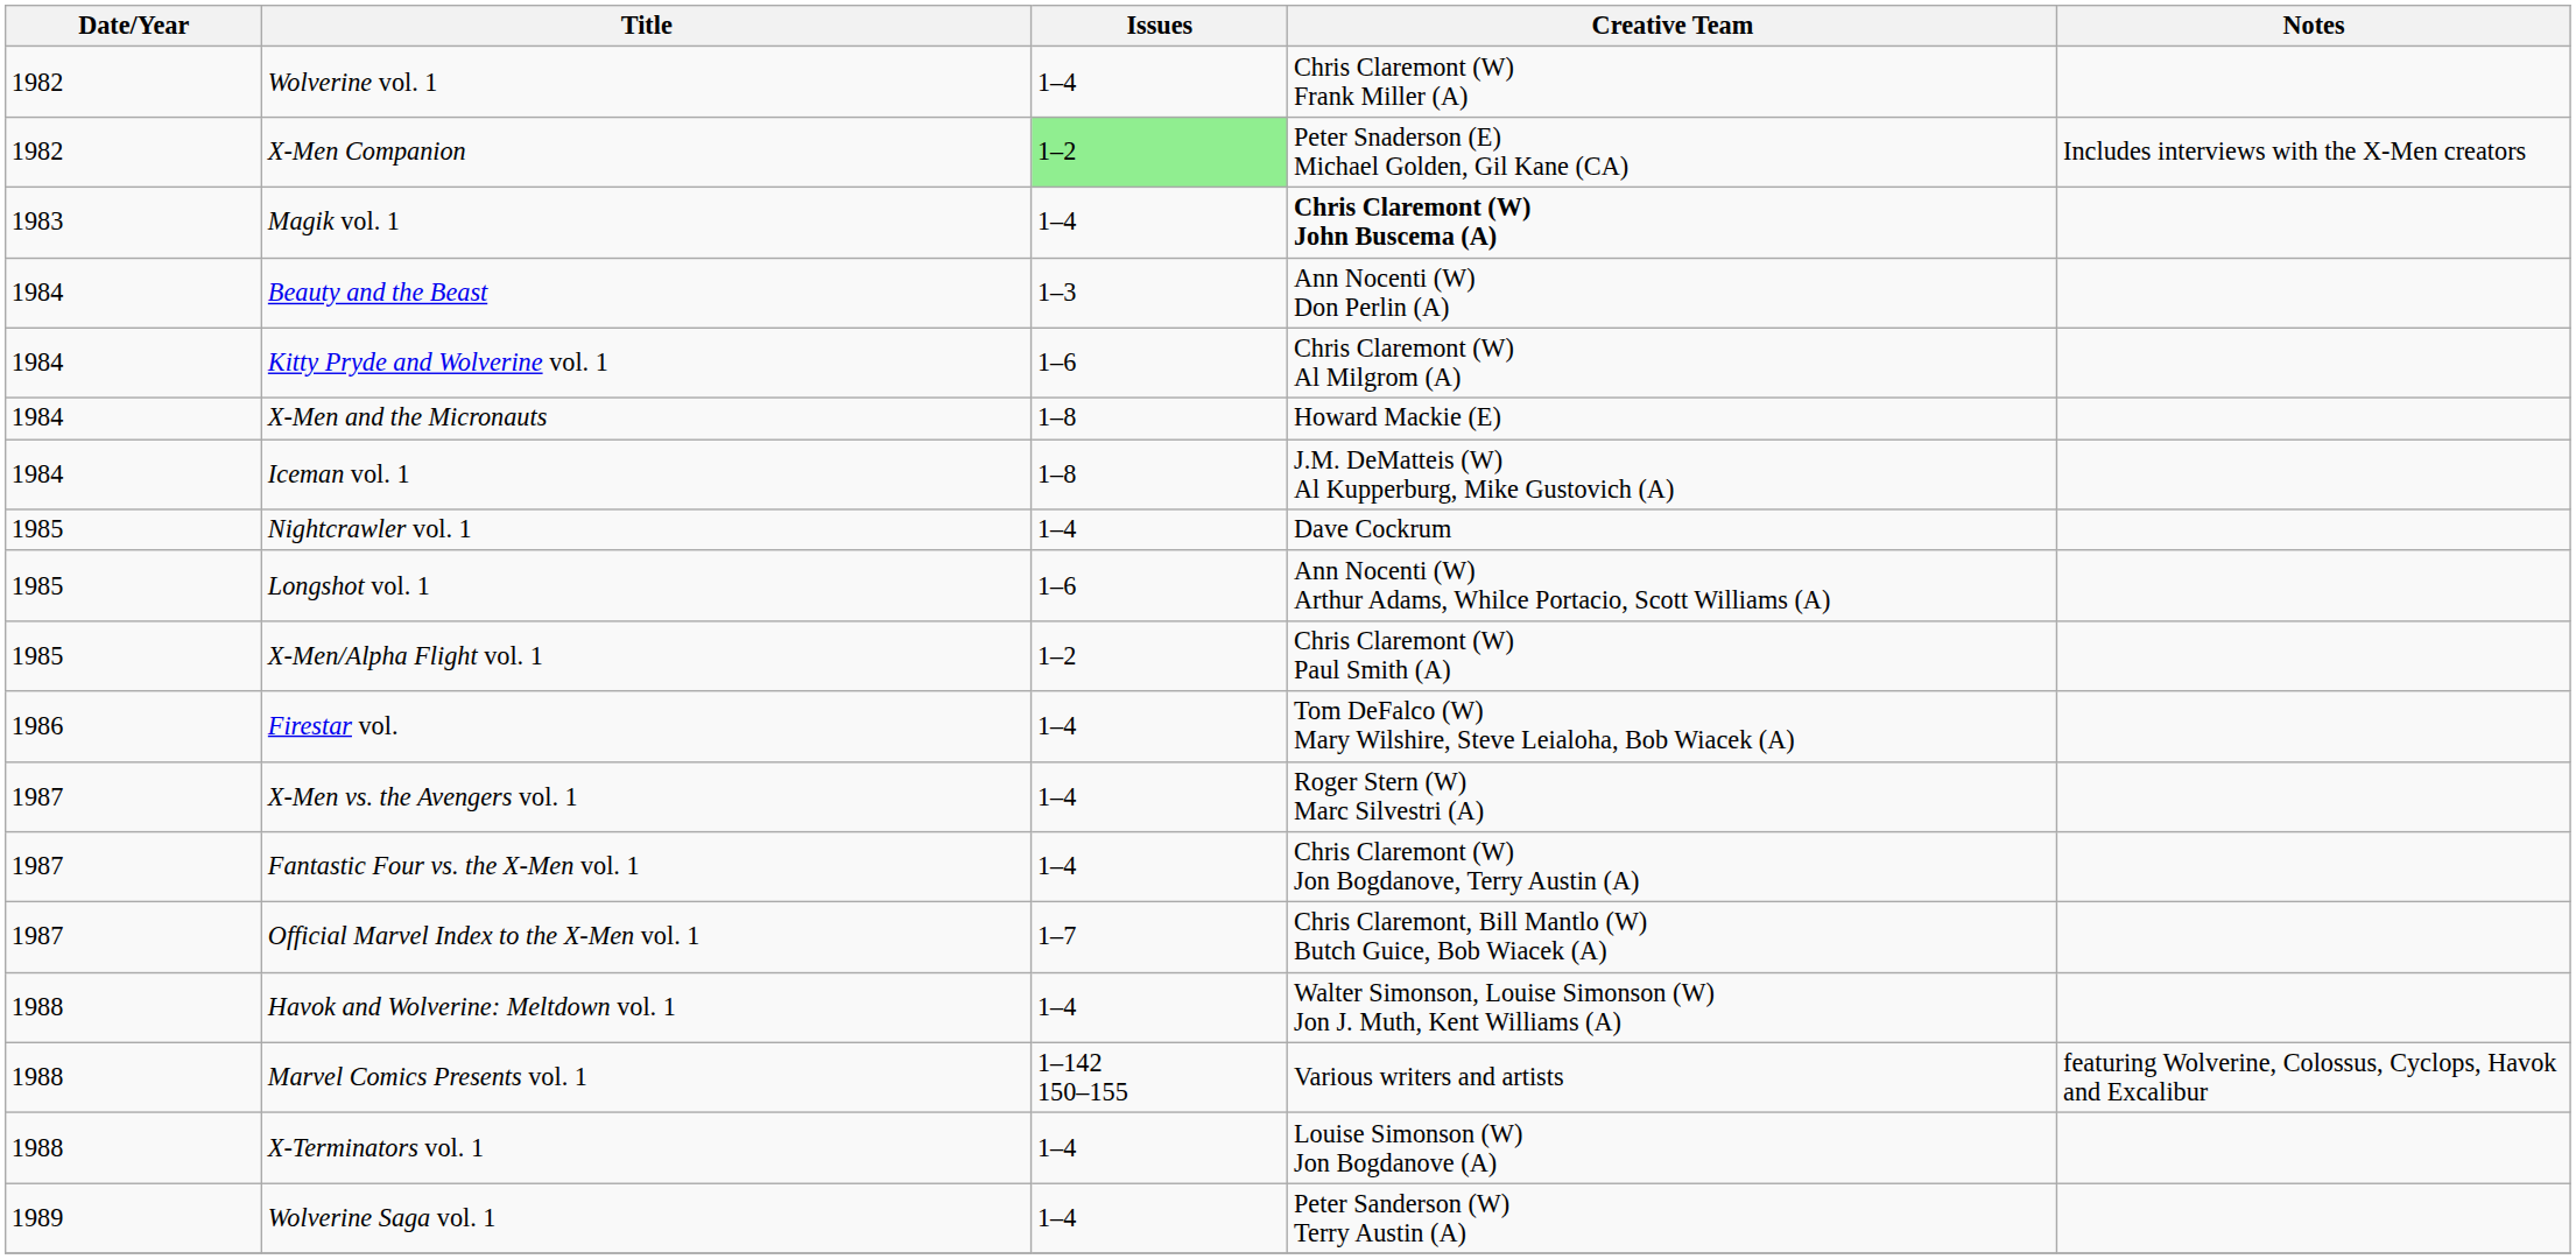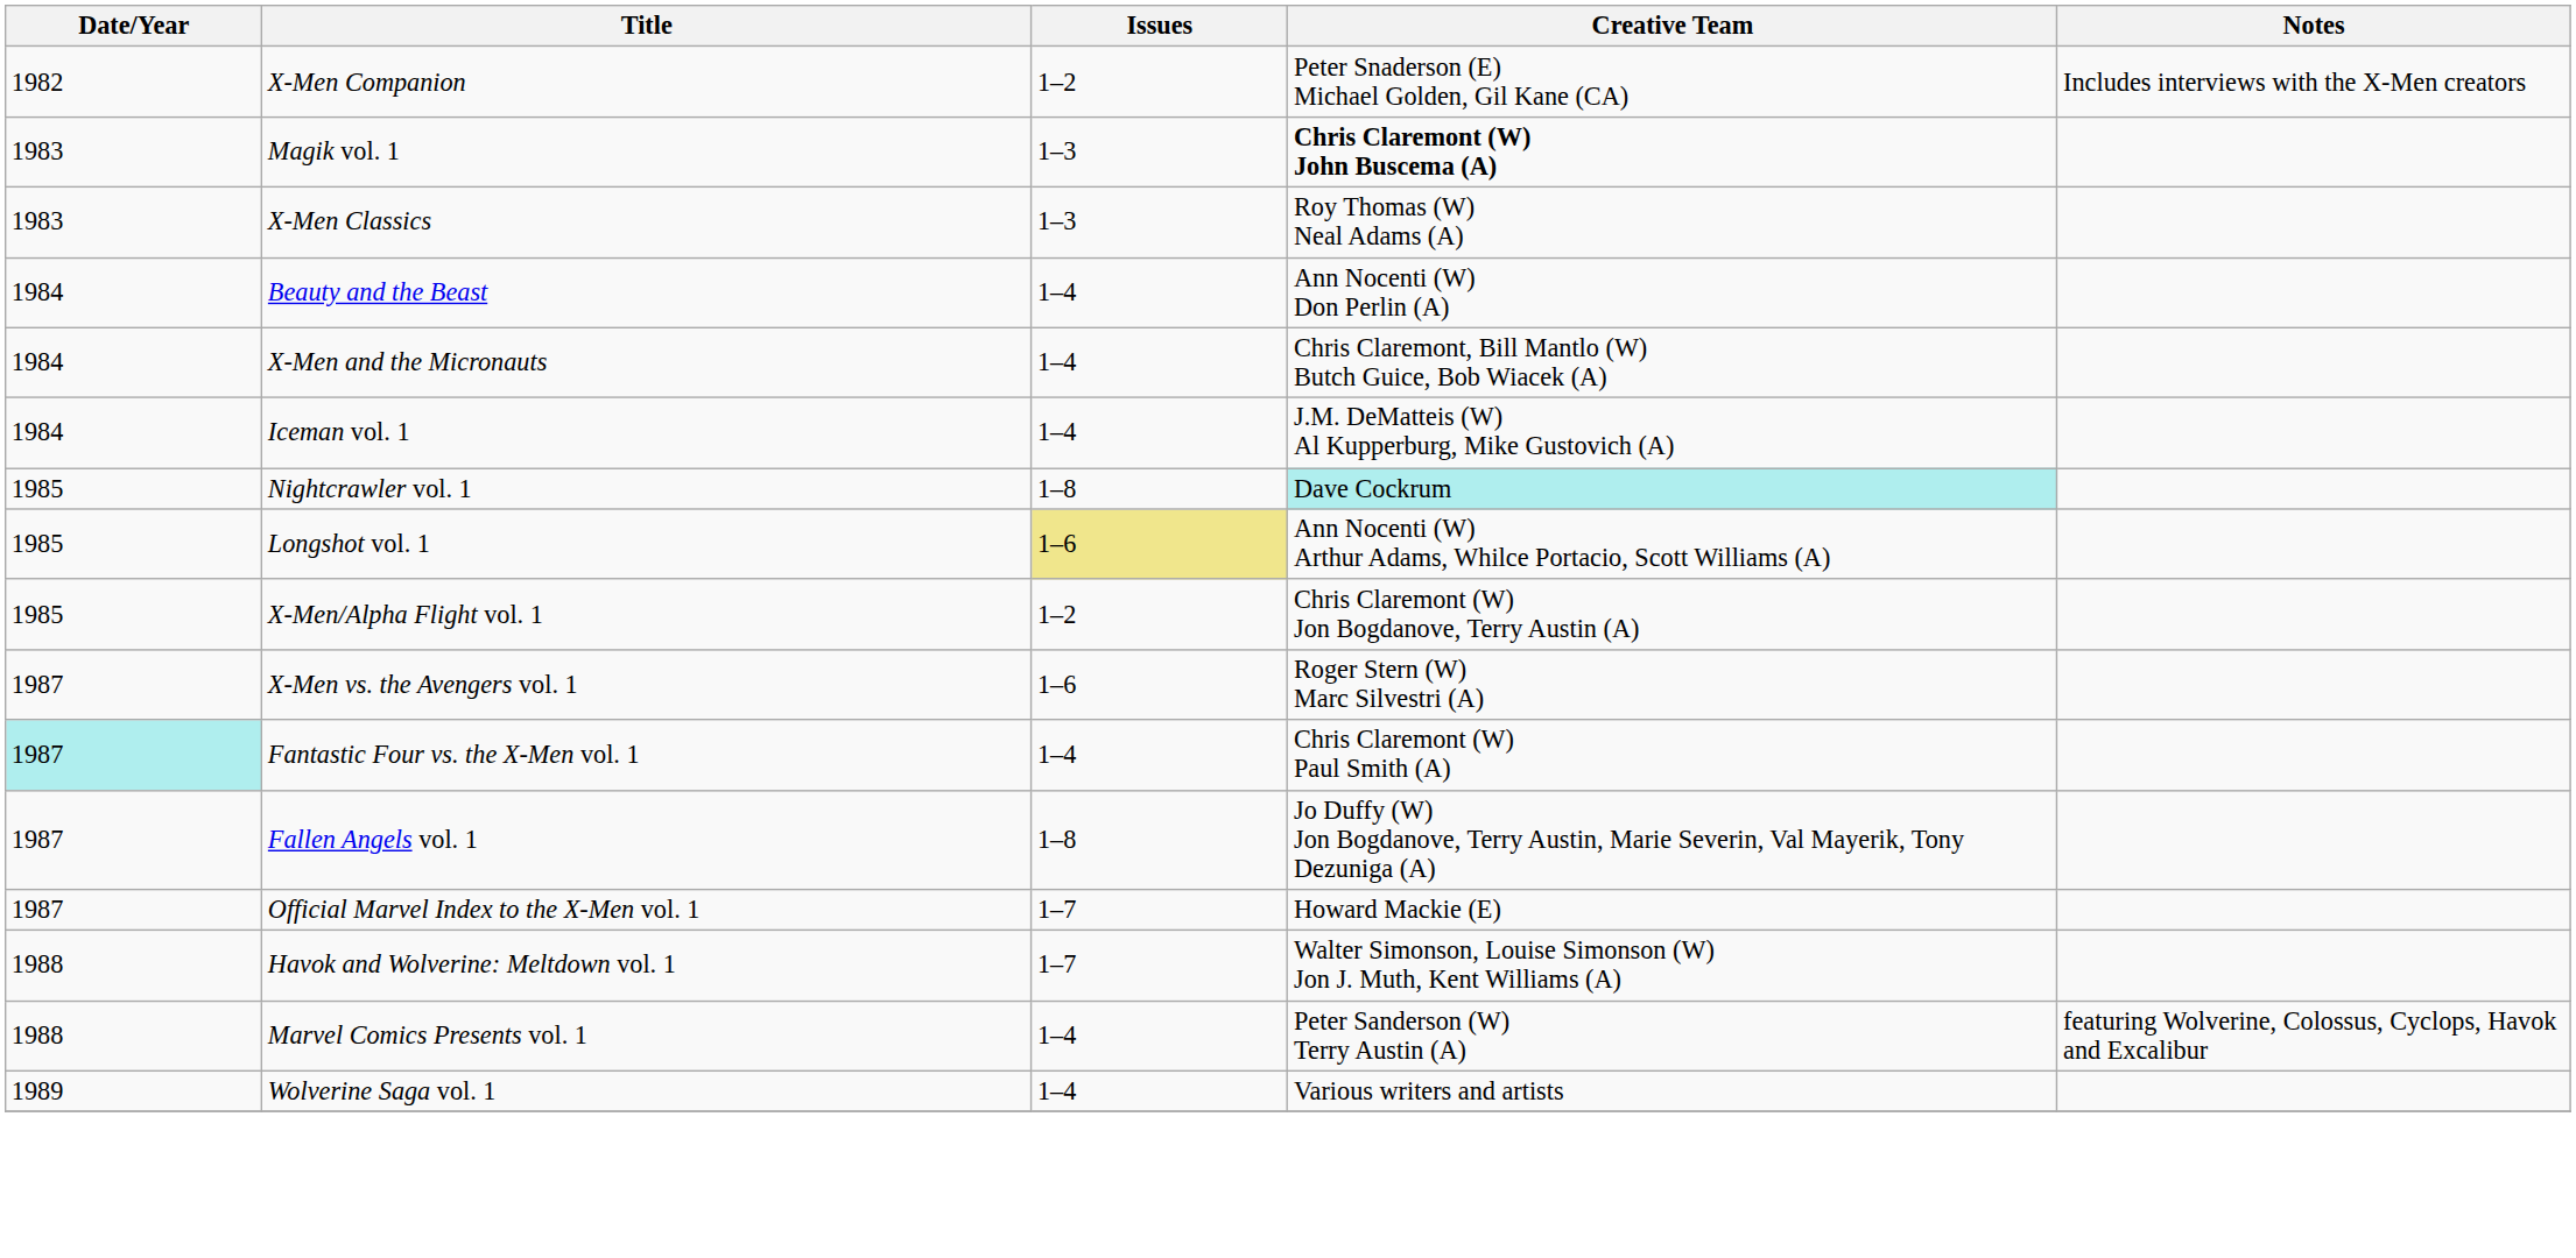- row: 1982 | Wolverine vol. 1 | 1–4 | Chris Claremont (W) Frank Miller (A)
X-Men Companion | Issues: lightgreen background -> no background
Magik vol. 1 | Issues: 1–4 -> 1–3
+ row: 1983 | X-Men Classics | 1–3 | Roy Thomas (W) Neal Adams (A)
Beauty and the Beast | Issues: 1–3 -> 1–4
- row: 1984 | Kitty Pryde and Wolverine vol. 1 | 1–6 | Chris Claremont (W) Al Milgrom (A)
X-Men and the Micronauts | Issues: 1–8 -> 1–4
X-Men and the Micronauts | Creative Team: Howard Mackie (E) -> Chris Claremont, Bill Mantlo (W) Butch Guice, Bob Wiacek (A)
Iceman vol. 1 | Issues: 1–8 -> 1–4
Nightcrawler vol. 1 | Issues: 1–4 -> 1–8
Nightcrawler vol. 1 | Creative Team: no background -> paleturquoise background
Longshot vol. 1 | Issues: no background -> khaki background
X-Men/Alpha Flight vol. 1 | Creative Team: Chris Claremont (W) Paul Smith (A) -> Chris Claremont (W) Jon Bogdanove, Terry Austin (A)
- row: 1986 | Firestar vol. | 1–4 | Tom DeFalco (W) Mary Wilshire, Steve Leialoha, Bob Wiacek (A)
X-Men vs. the Avengers vol. 1 | Issues: 1–4 -> 1–6
Fantastic Four vs. the X-Men vol. 1 | Date/Year: no background -> paleturquoise background
Fantastic Four vs. the X-Men vol. 1 | Creative Team: Chris Claremont (W) Jon Bogdanove, Terry Austin (A) -> Chris Claremont (W) Paul Smith (A)
+ row: 1987 | Fallen Angels vol. 1 | 1–8 | Jo Duffy (W) Jon Bogdanove, Terry Austin, Marie Severin, Val Mayerik, Tony Dezuniga (A)
Official Marvel Index to the X-Men vol. 1 | Creative Team: Chris Claremont, Bill Mantlo (W) Butch Guice, Bob Wiacek (A) -> Howard Mackie (E)
Havok and Wolverine: Meltdown vol. 1 | Issues: 1–4 -> 1–7
Marvel Comics Presents vol. 1 | Issues: 1–142 150–155 -> 1–4
Marvel Comics Presents vol. 1 | Creative Team: Various writers and artists -> Peter Sanderson (W) Terry Austin (A)
- row: 1988 | X-Terminators vol. 1 | 1–4 | Louise Simonson (W) Jon Bogdanove (A)
Wolverine Saga vol. 1 | Creative Team: Peter Sanderson (W) Terry Austin (A) -> Various writers and artists
